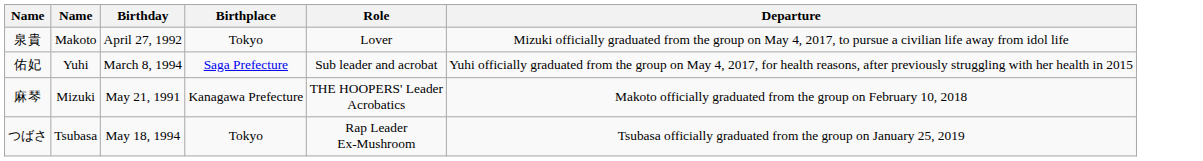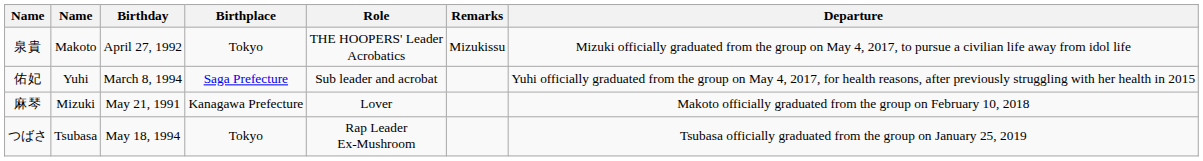+ column: Remarks | Mizukissu
泉貴 | Role: Lover -> THE HOOPERS' Leader Acrobatics
麻琴 | Role: THE HOOPERS' Leader Acrobatics -> Lover
